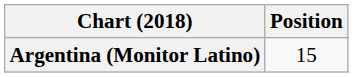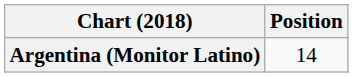Argentina (Monitor Latino) | Position: 15 -> 14
